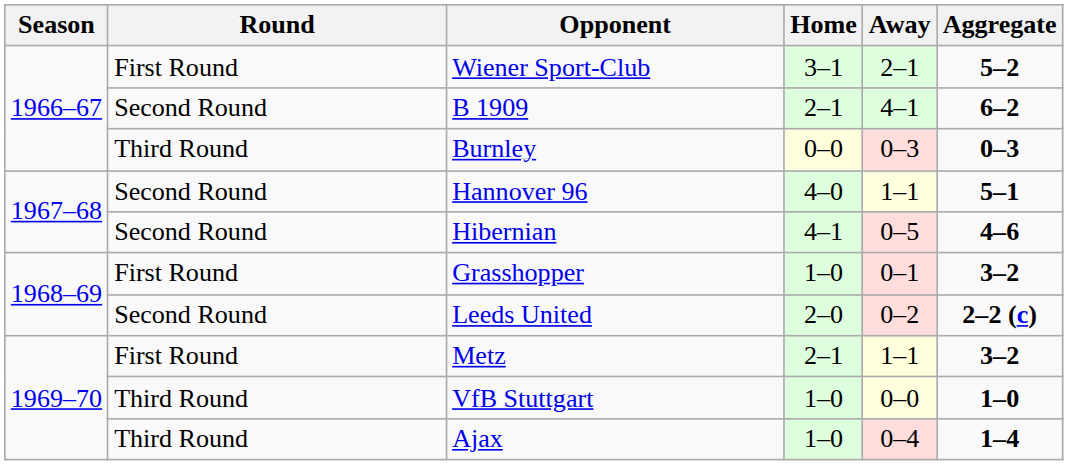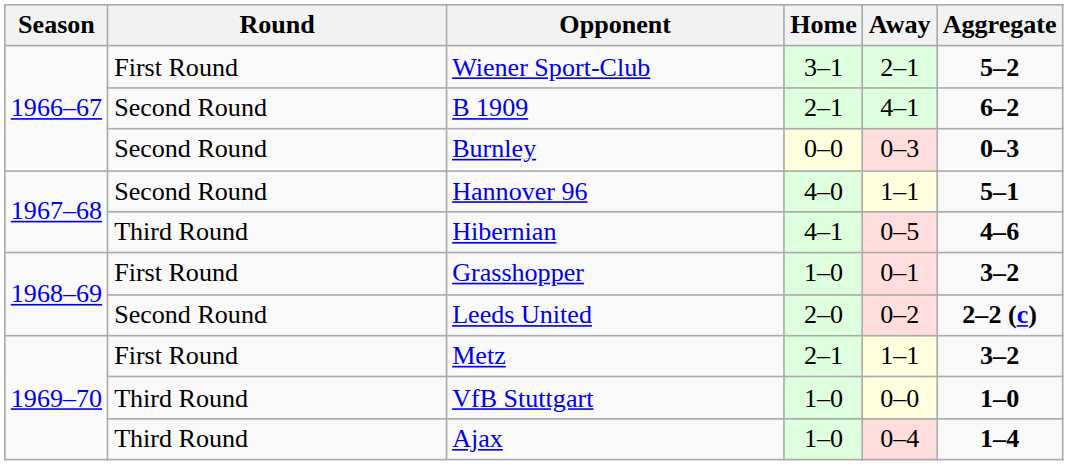Burnley | Round: Third Round -> Second Round
Hibernian | Round: Second Round -> Third Round
